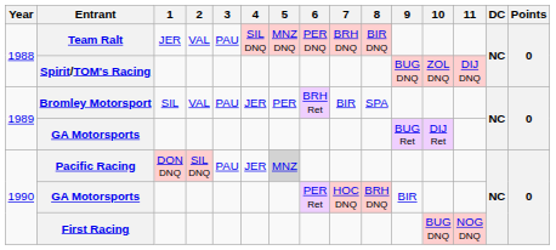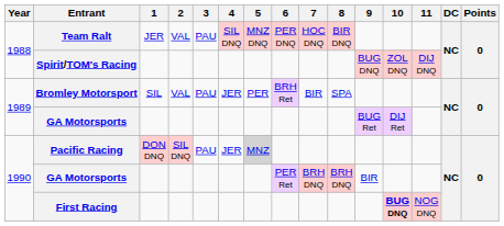Team Ralt | 7: BRH DNQ -> HOC DNQ
1990 / GA Motorsports | 7: HOC DNQ -> BRH DNQ
First Racing | 10: normal -> bold
